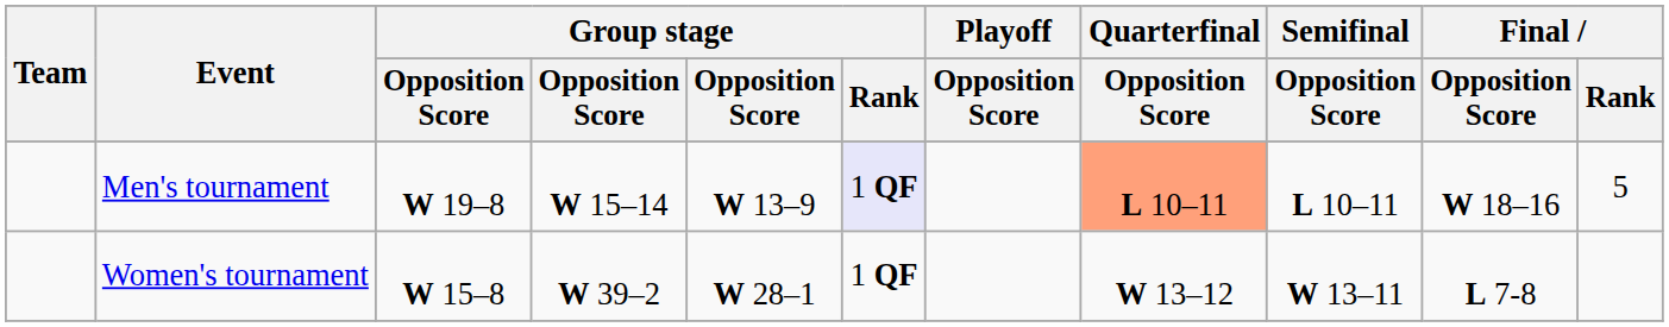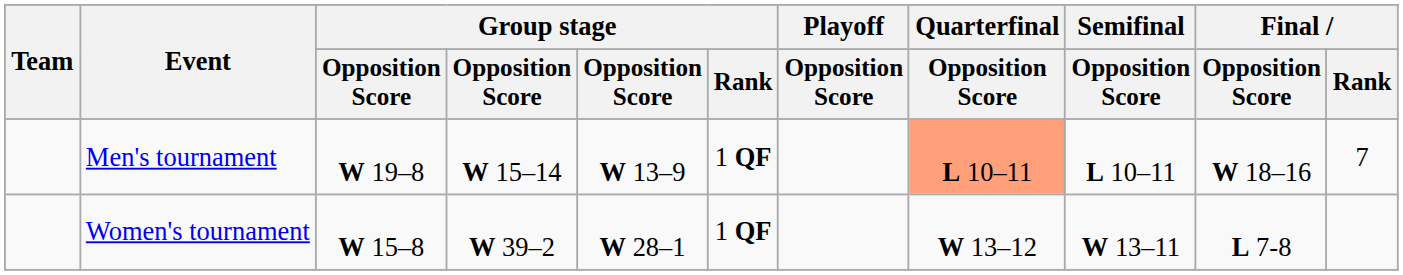Men's tournament | Group stage / Rank: lavender background -> no background
Men's tournament | Final / Rank: 5 -> 7
